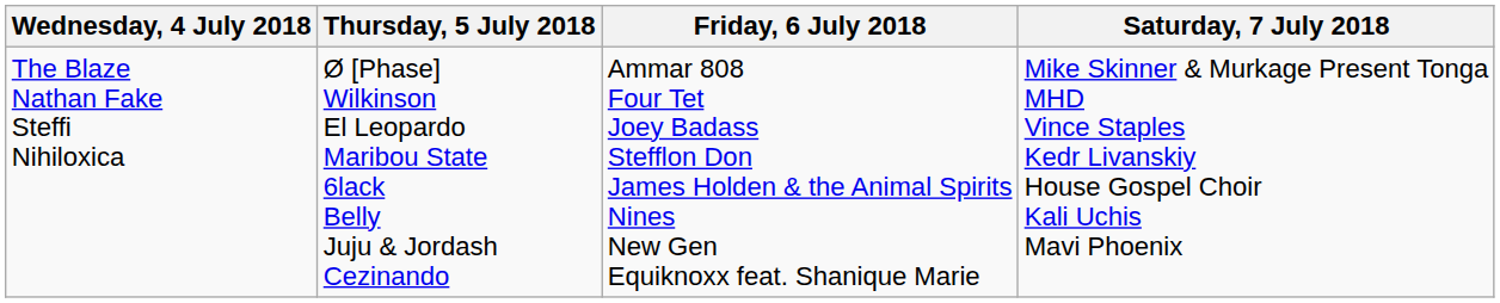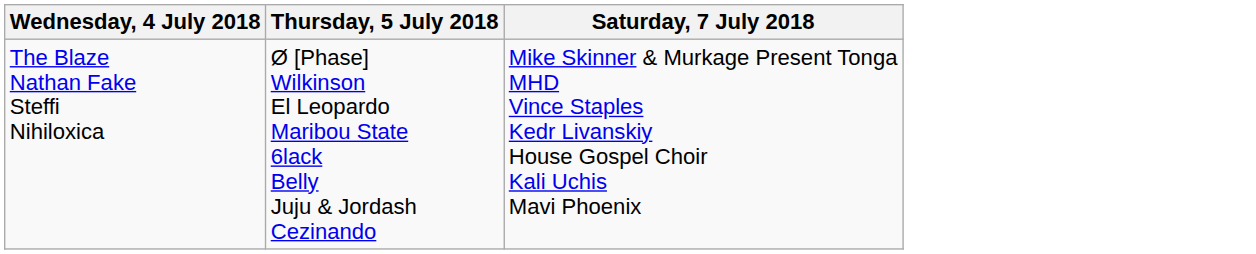- column: Friday, 6 July 2018 | Ammar 808 Four Tet Joey Badass Stefflon Don James Holden & the Animal Spirits Nines New Gen Equiknoxx feat. Shanique Marie
